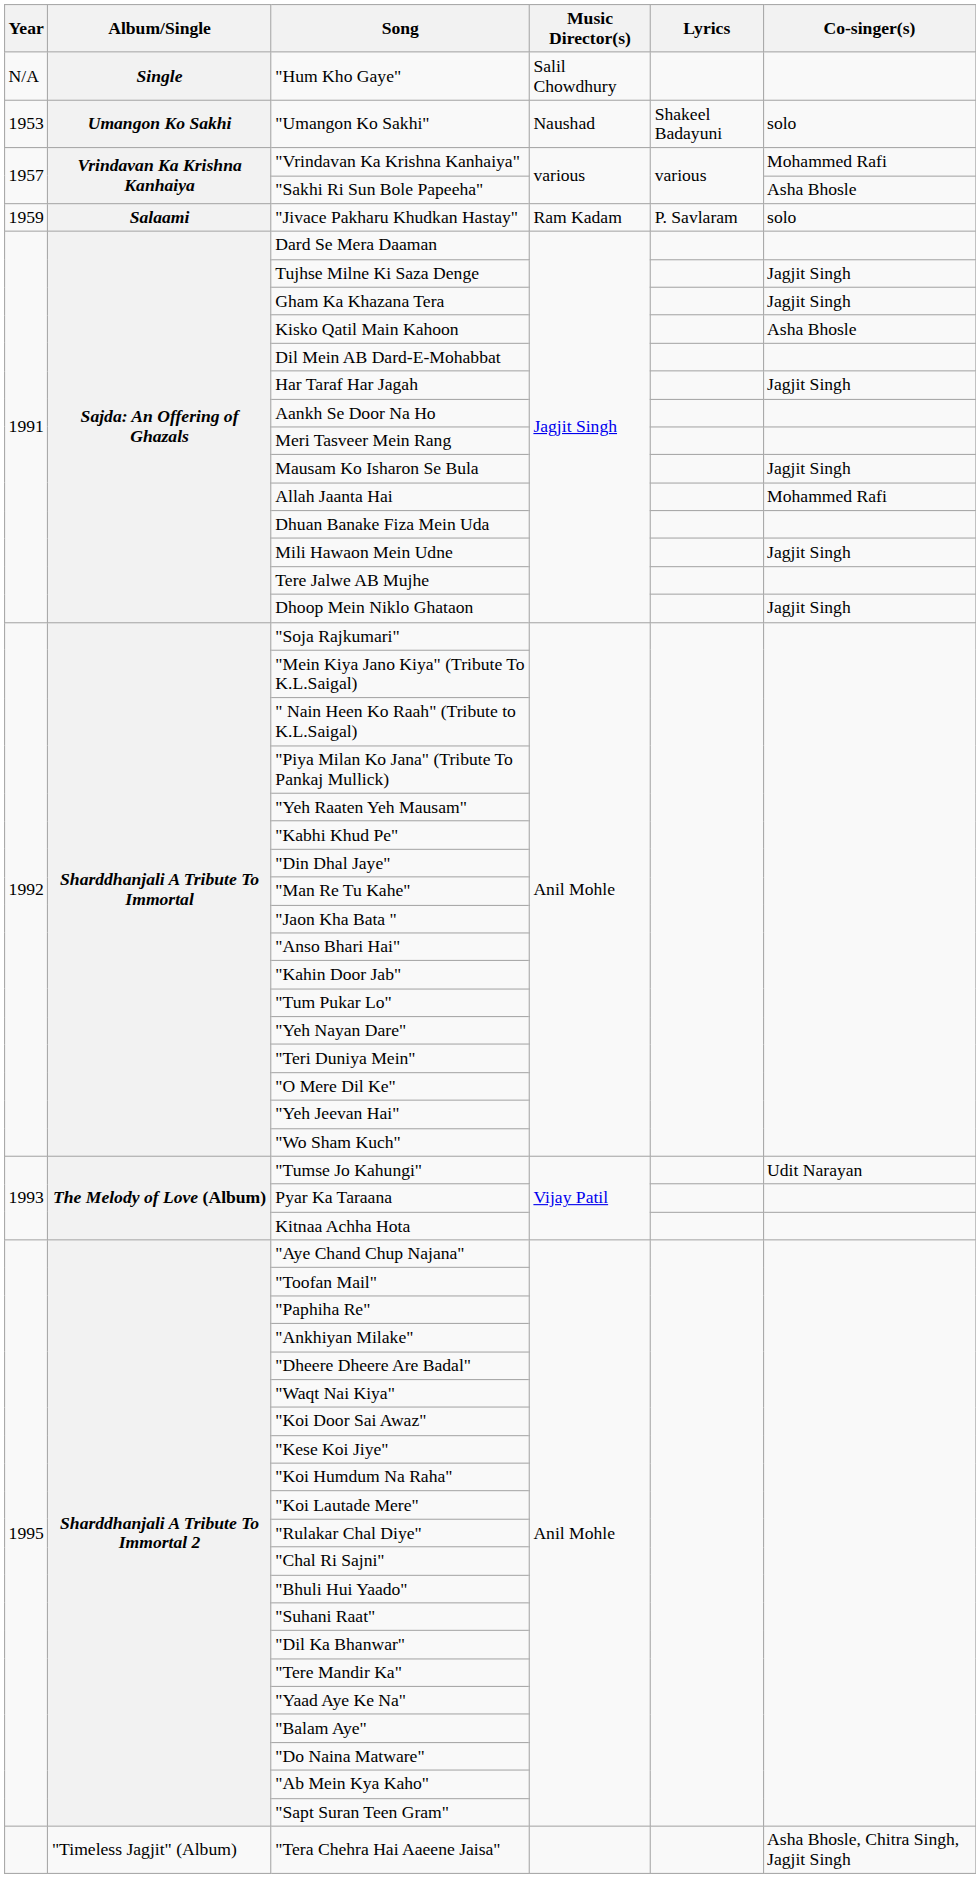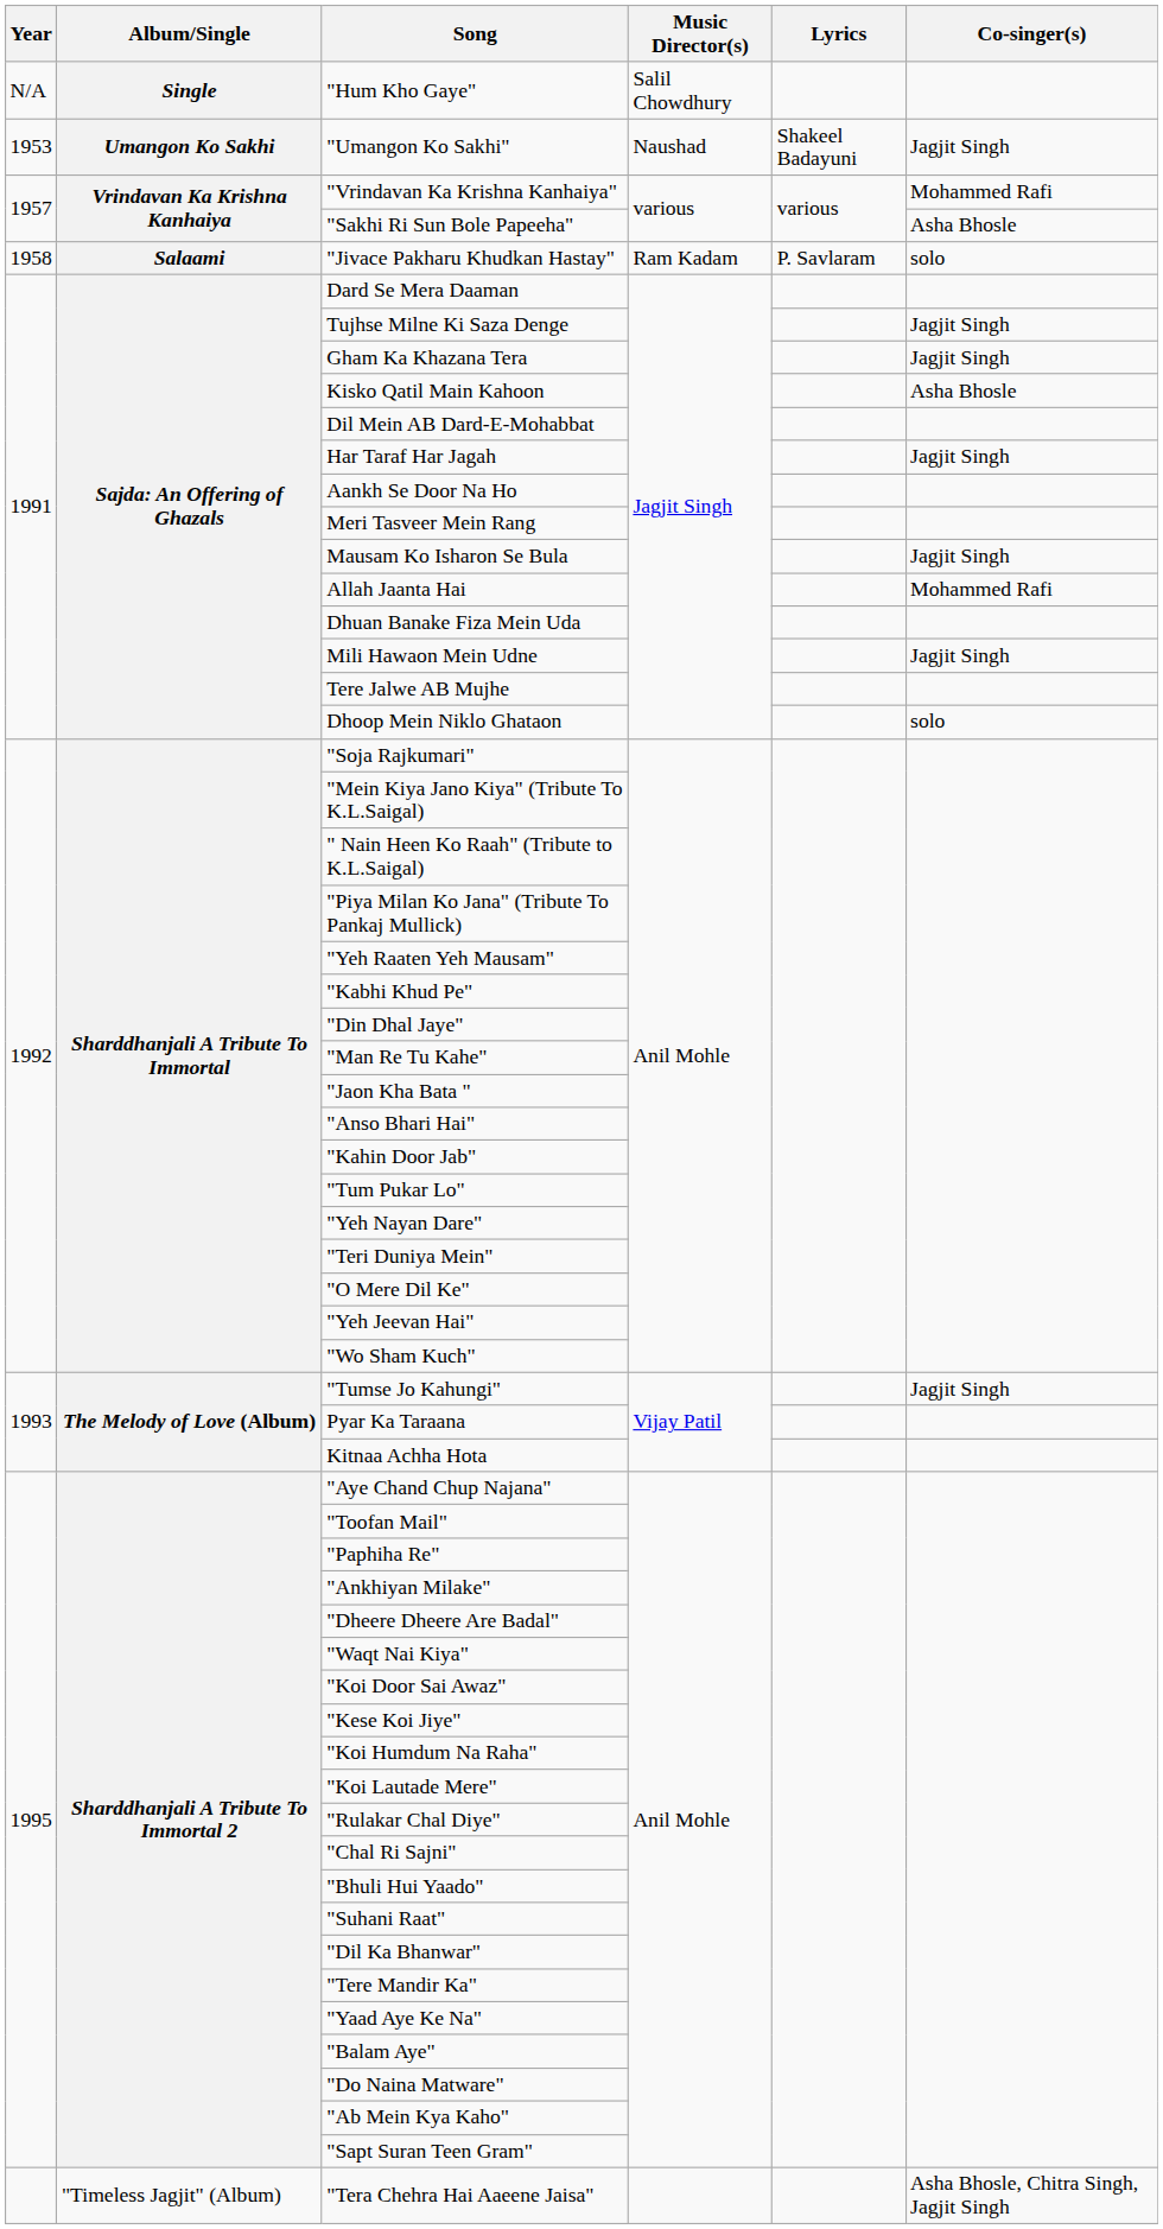"Umangon Ko Sakhi" | Co-singer(s): solo -> Jagjit Singh
"Jivace Pakharu Khudkan Hastay" | Year: 1959 -> 1958
Dhoop Mein Niklo Ghataon | Co-singer(s): Jagjit Singh -> solo
"Tumse Jo Kahungi" | Co-singer(s): Udit Narayan -> Jagjit Singh
